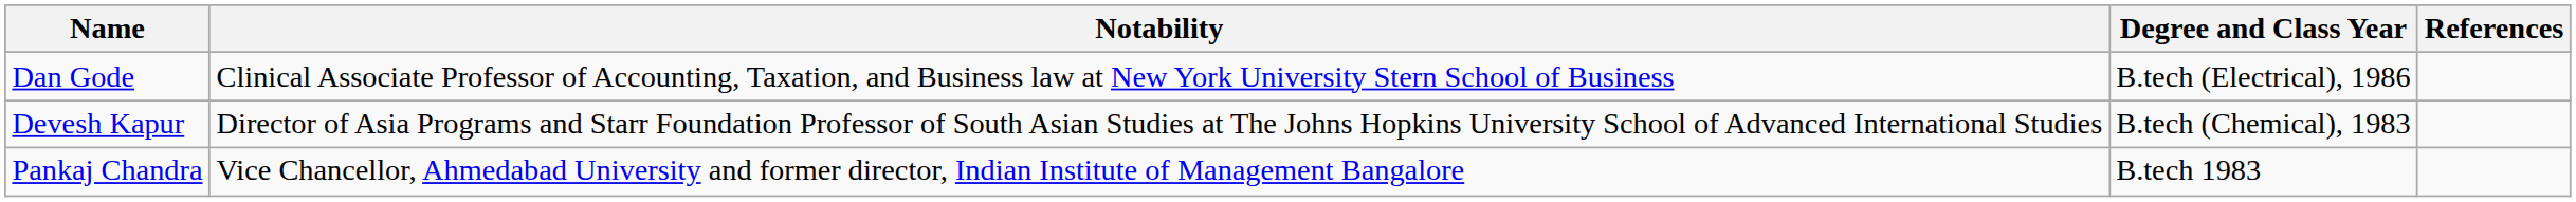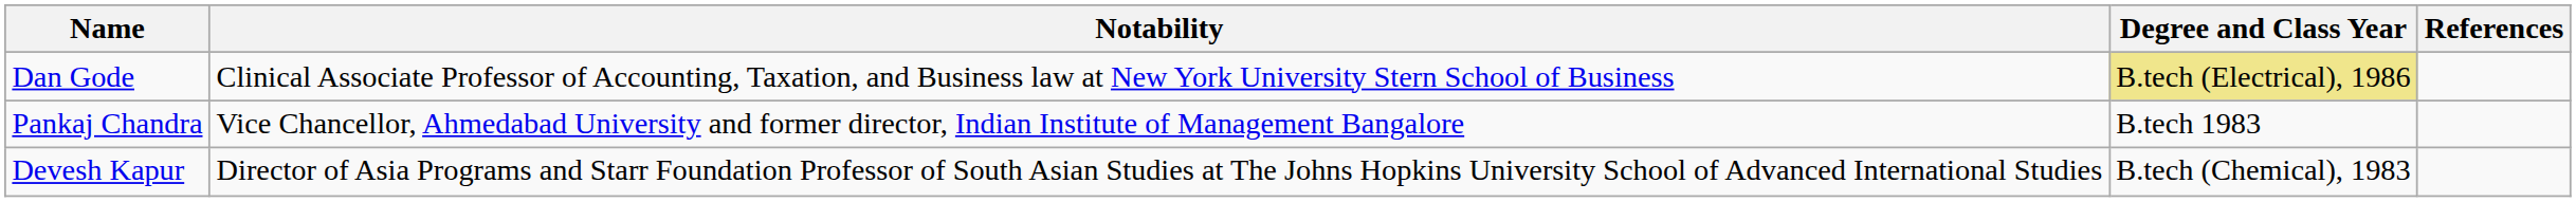Dan Gode | Degree and Class Year: no background -> khaki background
rows swapped: Pankaj Chandra <-> Devesh Kapur
